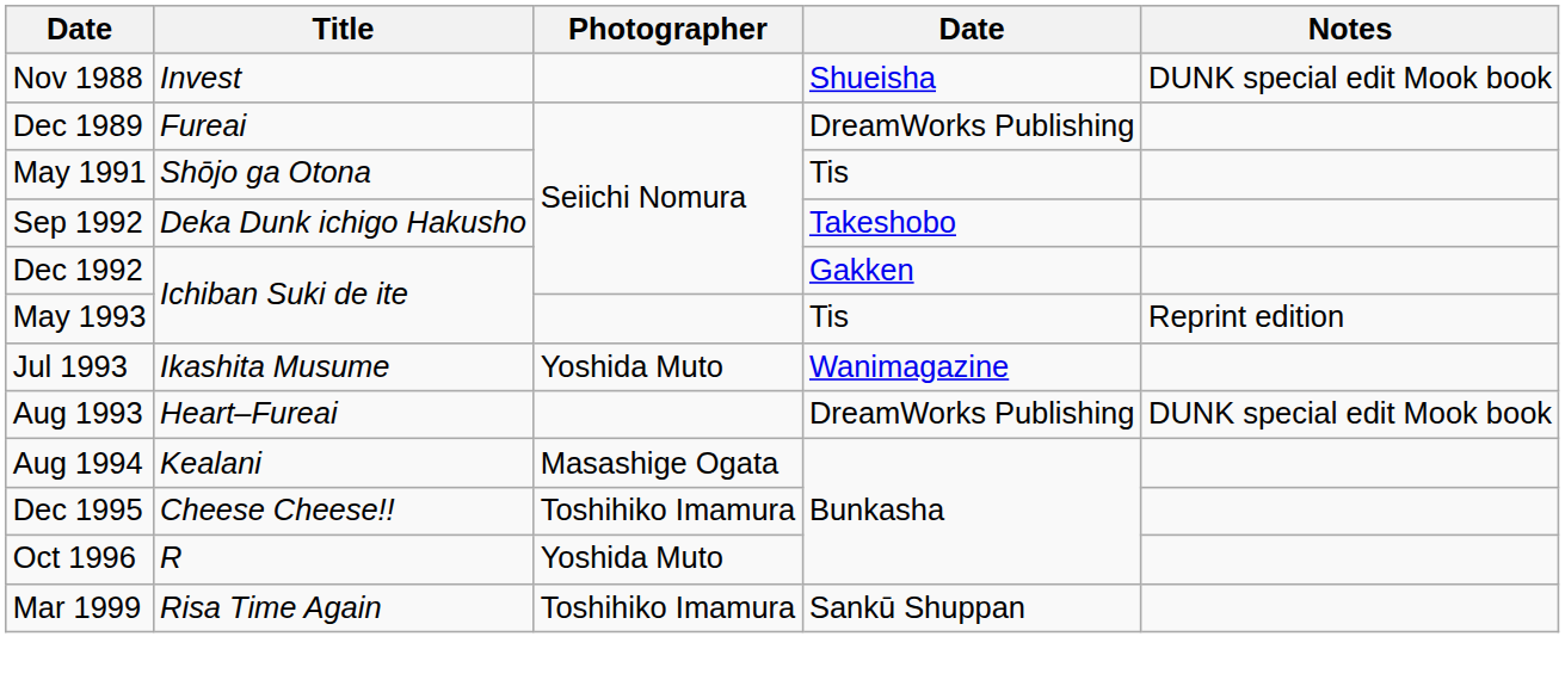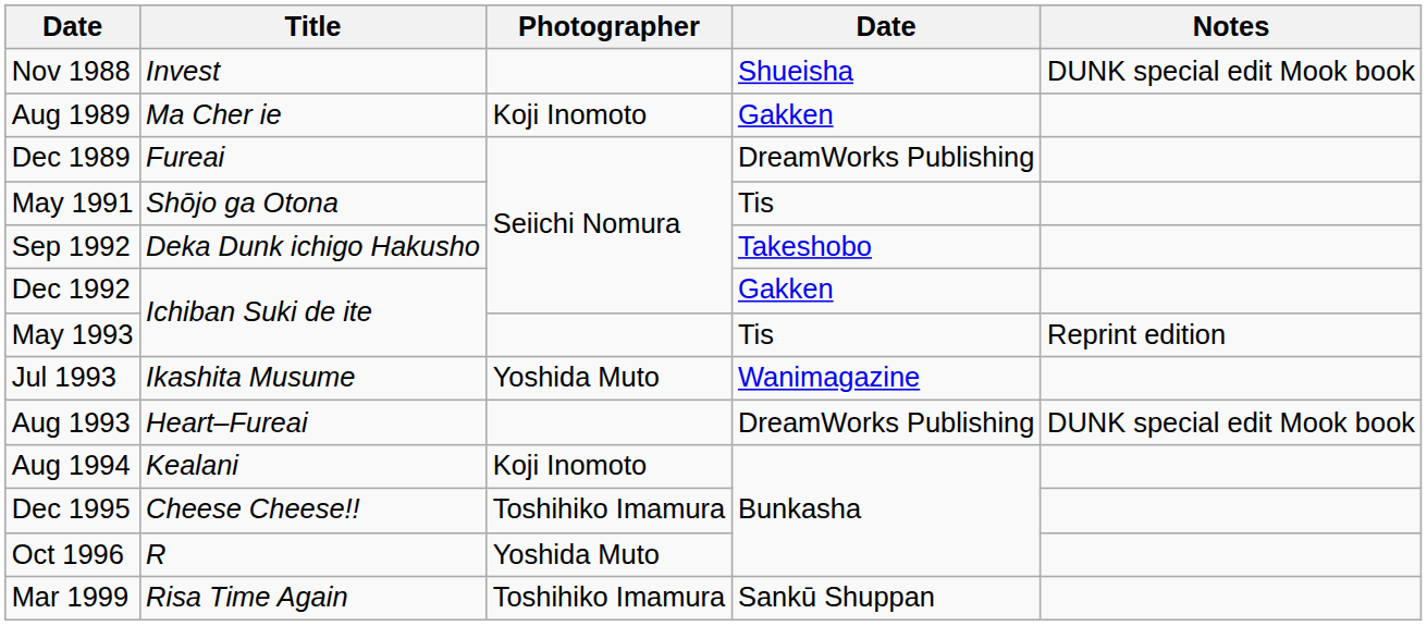+ row: Aug 1989 | Ma Cher ie | Koji Inomoto | Gakken
Aug 1994 | Photographer: Masashige Ogata -> Koji Inomoto
